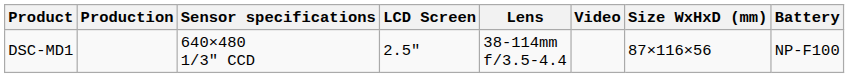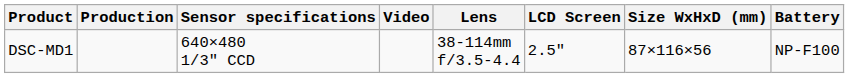columns swapped: LCD Screen <-> Video
